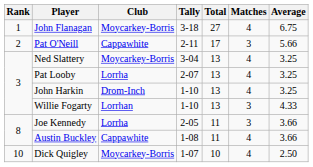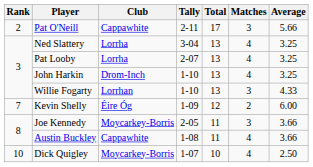- row: 1 | John Flanagan | Moycarkey-Borris | 3-18 | 27 | 4 | 6.75
Ned Slattery | Club: Moycarkey-Borris -> Lorrha
+ row: 7 | Kevin Shelly | Éire Óg | 1-09 | 12 | 2 | 6.00
Joe Kennedy | Club: Lorrha -> Moycarkey-Borris
